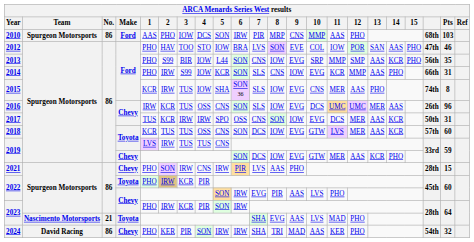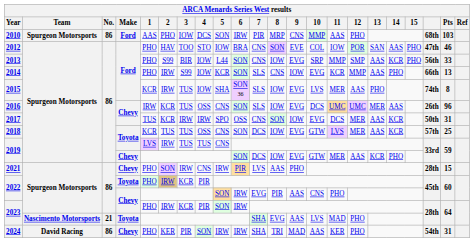2012 | 7: LVS -> CNS
2013 | Pts: 35 -> 33
2014 | Pts: 31 -> 13
2015 | 10: CNS -> LVS
2018 | Pts: 60 -> 25
2022 / Chevy | 10: LVS -> CNS
2024 | Pts: 32 -> 31
